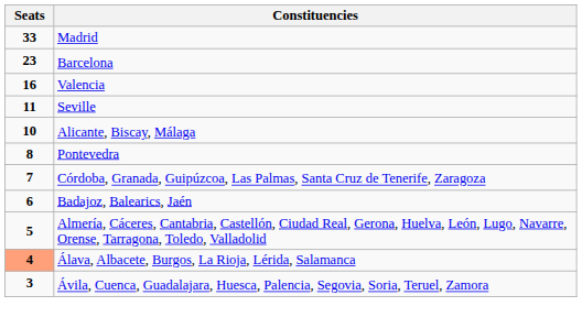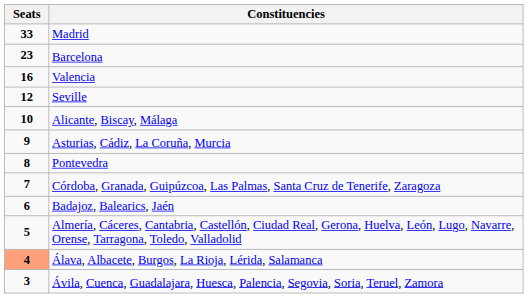Seville | Seats: 11 -> 12
+ row: 9 | Asturias, Cádiz, La Coruña, Murcia
